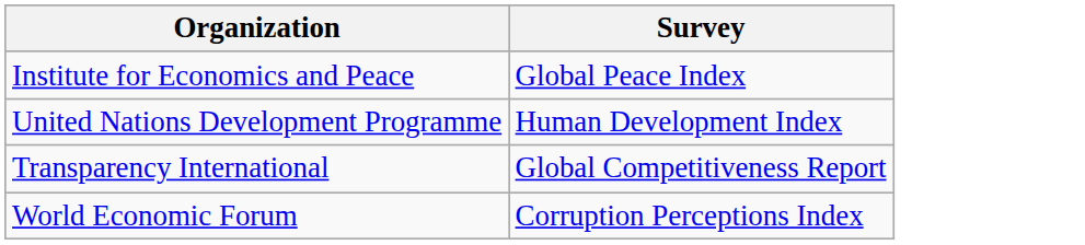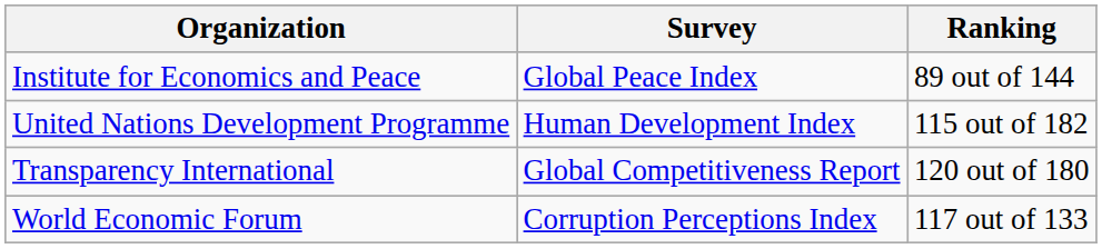+ column: Ranking | 89 out of 144 | 115 out of 182 | 120 out of 180 | 117 out of 133
